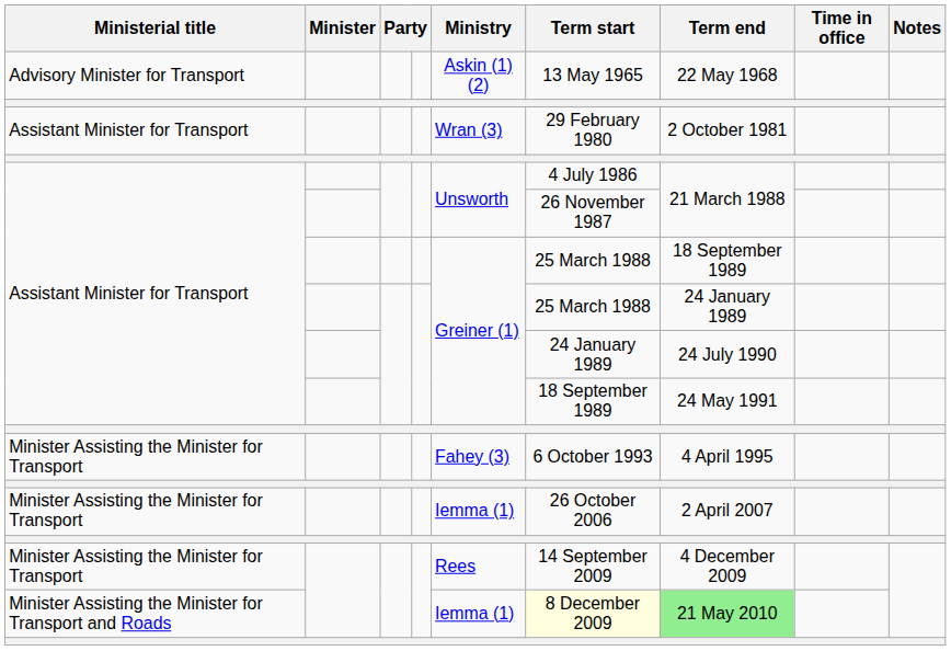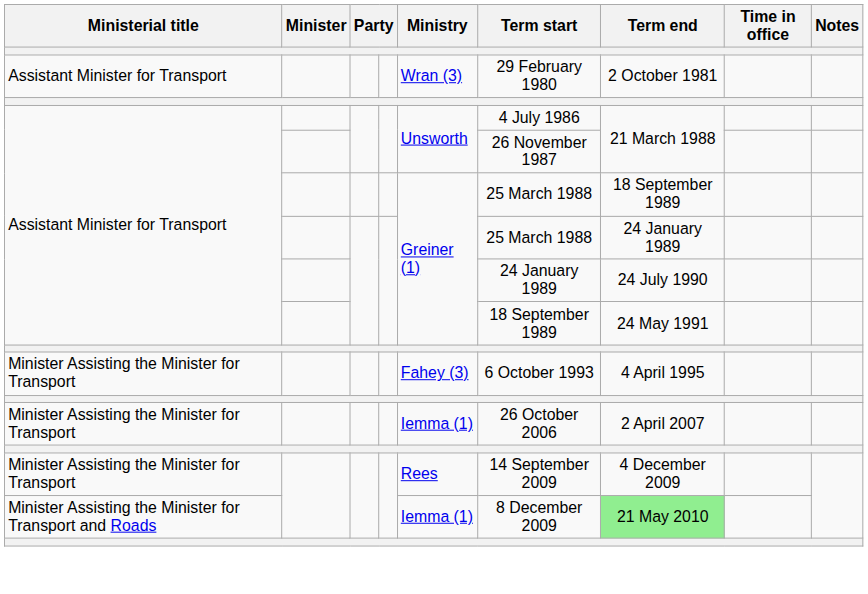- row: Advisory Minister for Transport | Askin (1) (2) | 13 May 1965 | 22 May 1968
Minister Assisting the Minister for Transport and Roads | Term start: lightyellow background -> no background
